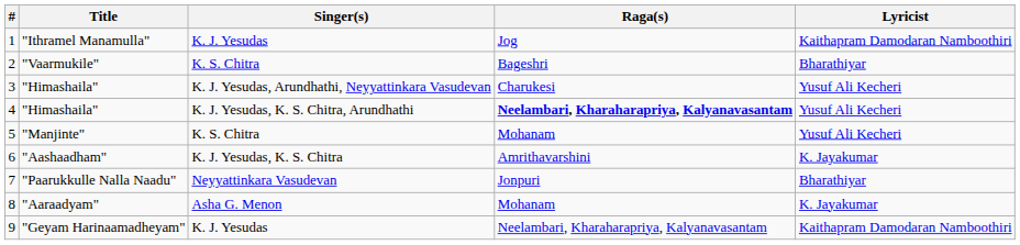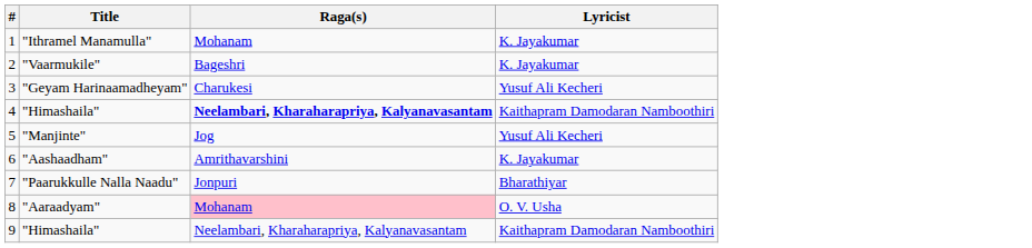- column: Singer(s) | K. J. Yesudas | K. S. Chitra | K. J. Yesudas, Arundhathi, Neyyattinkara Vasudevan | K. J. Yesudas, K. S. Chitra, Arundhathi | K. S. Chitra | K. J. Yesudas, K. S. Chitra | Neyyattinkara Vasudevan | Asha G. Menon | K. J. Yesudas
1 | Raga(s): Jog -> Mohanam
1 | Lyricist: Kaithapram Damodaran Namboothiri -> K. Jayakumar
2 | Lyricist: Bharathiyar -> K. Jayakumar
3 | Title: "Himashaila" -> "Geyam Harinaamadheyam"
4 | Lyricist: Yusuf Ali Kecheri -> Kaithapram Damodaran Namboothiri
5 | Raga(s): Mohanam -> Jog
8 | Raga(s): no background -> pink background
8 | Lyricist: K. Jayakumar -> O. V. Usha
9 | Title: "Geyam Harinaamadheyam" -> "Himashaila"
